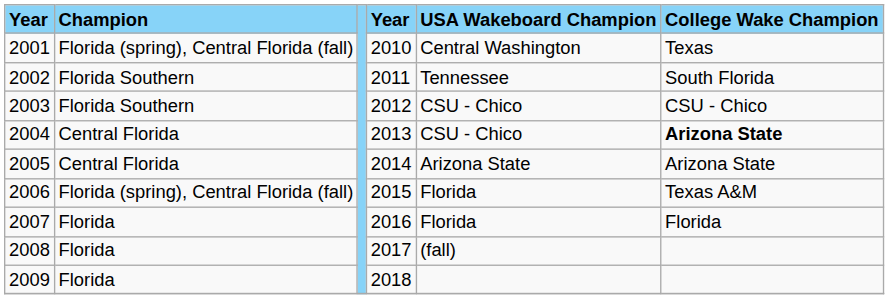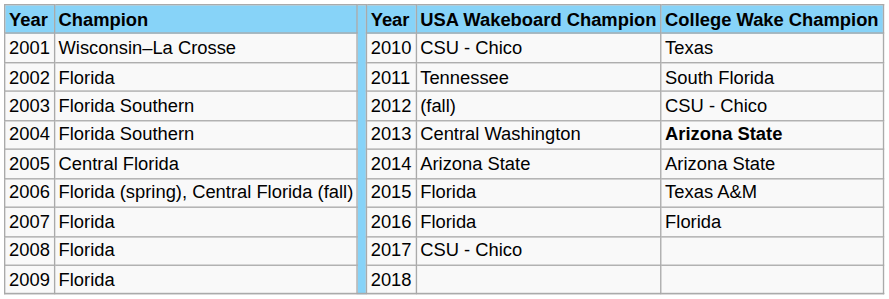2001 | Champion: Florida (spring), Central Florida (fall) -> Wisconsin–La Crosse
2001 | USA Wakeboard Champion: Central Washington -> CSU - Chico
2002 | Champion: Florida Southern -> Florida
2003 | USA Wakeboard Champion: CSU - Chico -> (fall)
2004 | Champion: Central Florida -> Florida Southern
2004 | USA Wakeboard Champion: CSU - Chico -> Central Washington
2008 | USA Wakeboard Champion: (fall) -> CSU - Chico
